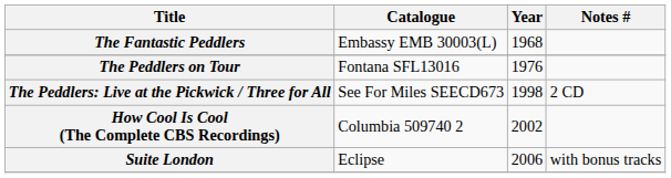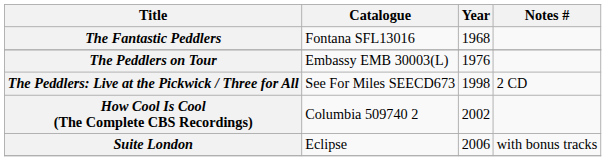The Fantastic Peddlers | Catalogue: Embassy EMB 30003(L) -> Fontana SFL13016
The Peddlers on Tour | Catalogue: Fontana SFL13016 -> Embassy EMB 30003(L)
